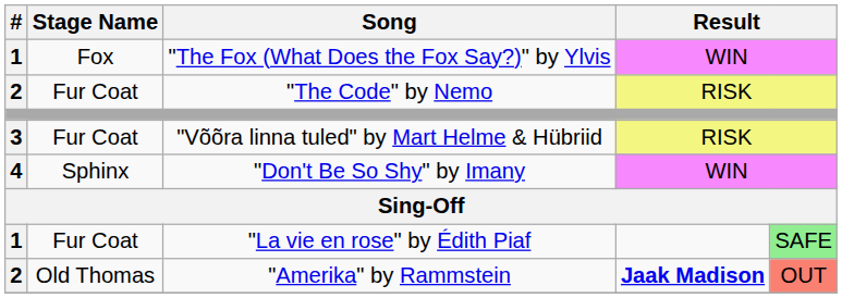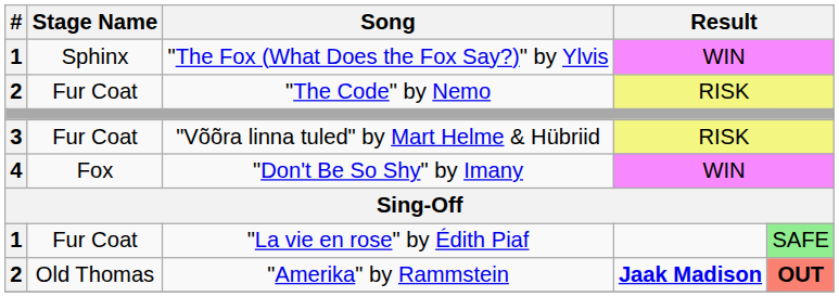"The Fox (What Does the Fox Say?)" by Ylvis | Stage Name: Fox -> Sphinx
"Don't Be So Shy" by Imany | Stage Name: Sphinx -> Fox
"Amerika" by Rammstein | column 5: normal -> bold
